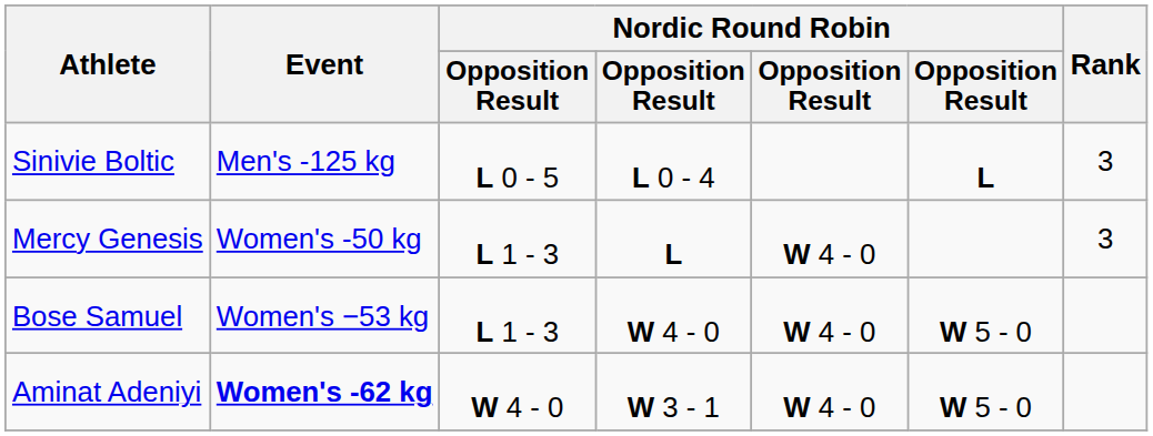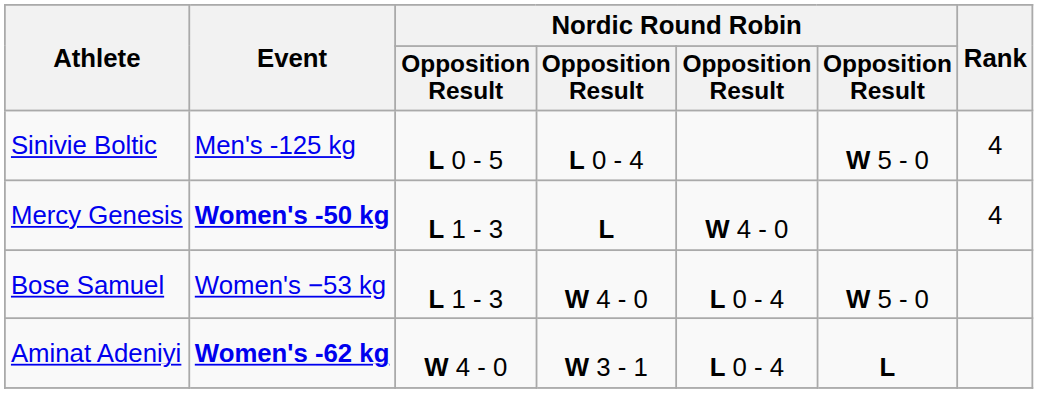Sinivie Boltic | column 6: L -> W 5 - 0
Sinivie Boltic | Rank: 3 -> 4
Mercy Genesis | Event: normal -> bold
Mercy Genesis | Rank: 3 -> 4
Bose Samuel | column 5: W 4 - 0 -> L 0 - 4
Aminat Adeniyi | column 5: W 4 - 0 -> L 0 - 4
Aminat Adeniyi | column 6: W 5 - 0 -> L
